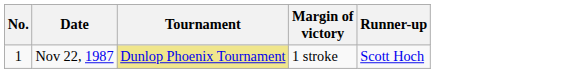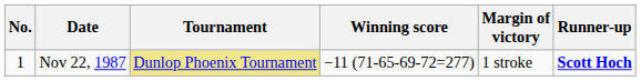+ column: Winning score | −11 (71-65-69-72=277)
Nov 22, 1987 | Runner-up: normal -> bold
